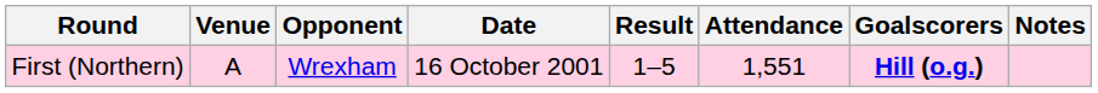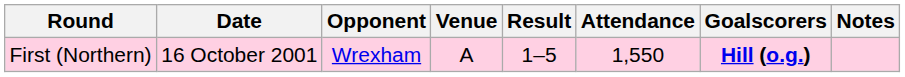columns swapped: Date <-> Venue
First (Northern) | Attendance: 1,551 -> 1,550
